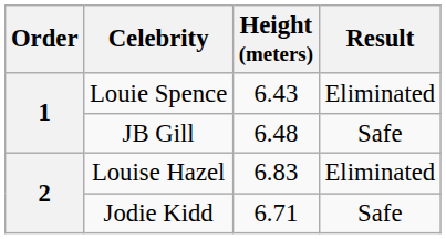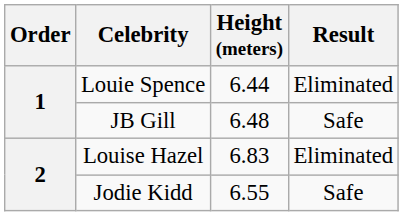Louie Spence | Height (meters): 6.43 -> 6.44
Jodie Kidd | Height (meters): 6.71 -> 6.55
